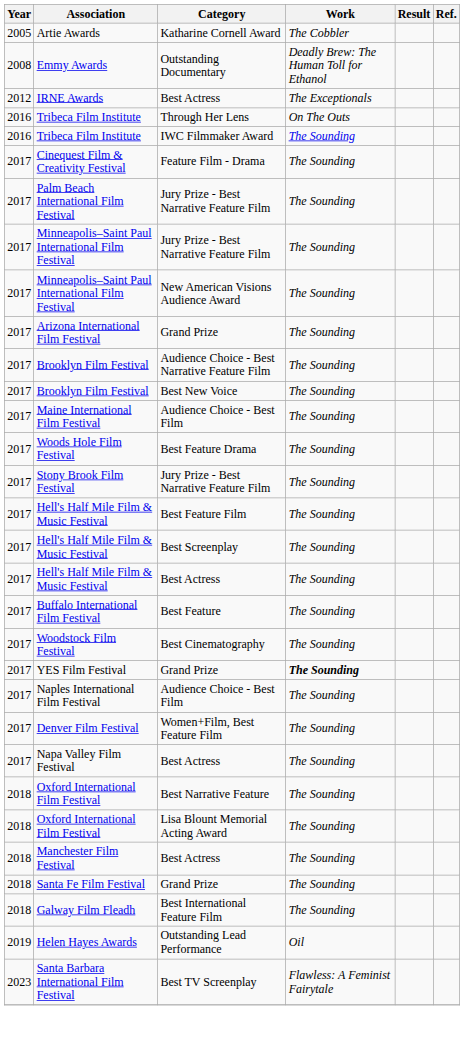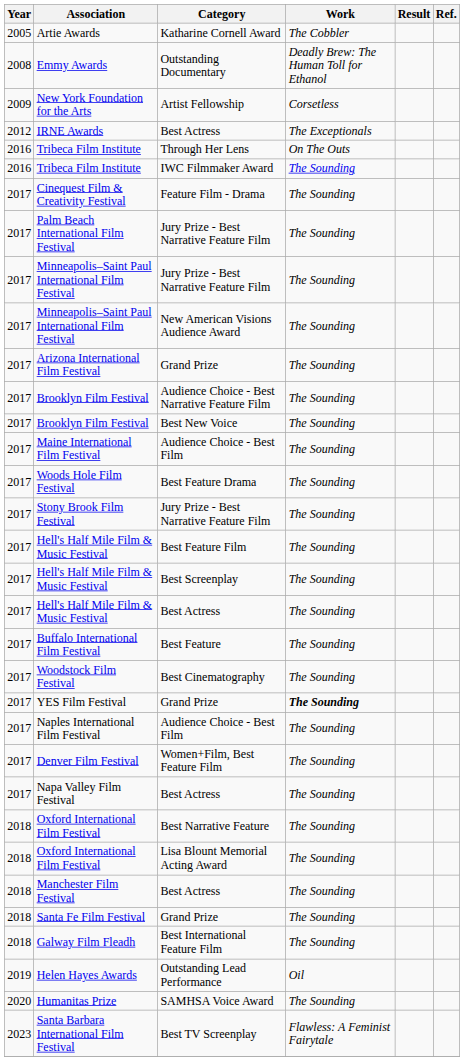+ row: 2009 | New York Foundation for the Arts | Artist Fellowship | Corsetless
+ row: 2020 | Humanitas Prize | SAMHSA Voice Award | The Sounding
